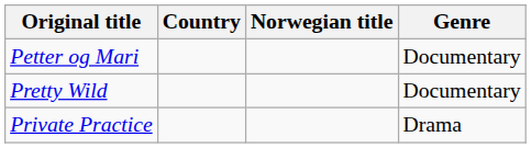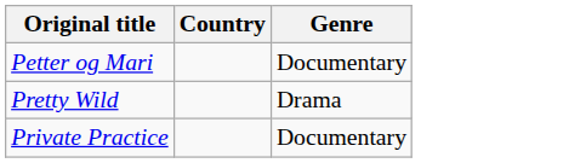- column: Norwegian title
Pretty Wild | Genre: Documentary -> Drama
Private Practice | Genre: Drama -> Documentary
